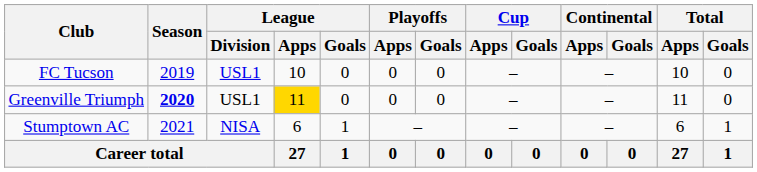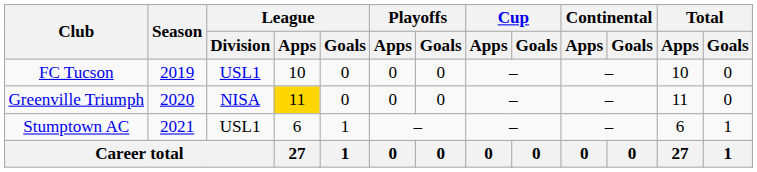Greenville Triumph | Season: bold -> normal
Greenville Triumph | League / Division: USL1 -> NISA
Stumptown AC | League / Division: NISA -> USL1
